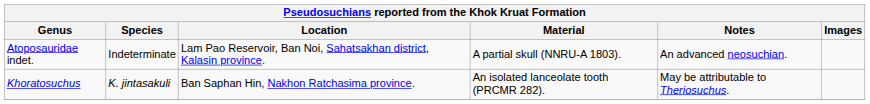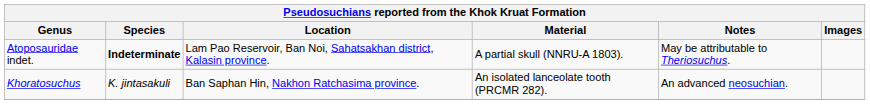Atoposauridae indet. | Species: normal -> bold
Atoposauridae indet. | Notes: An advanced neosuchian. -> May be attributable to Theriosuchus.
Khoratosuchus | Notes: May be attributable to Theriosuchus. -> An advanced neosuchian.
